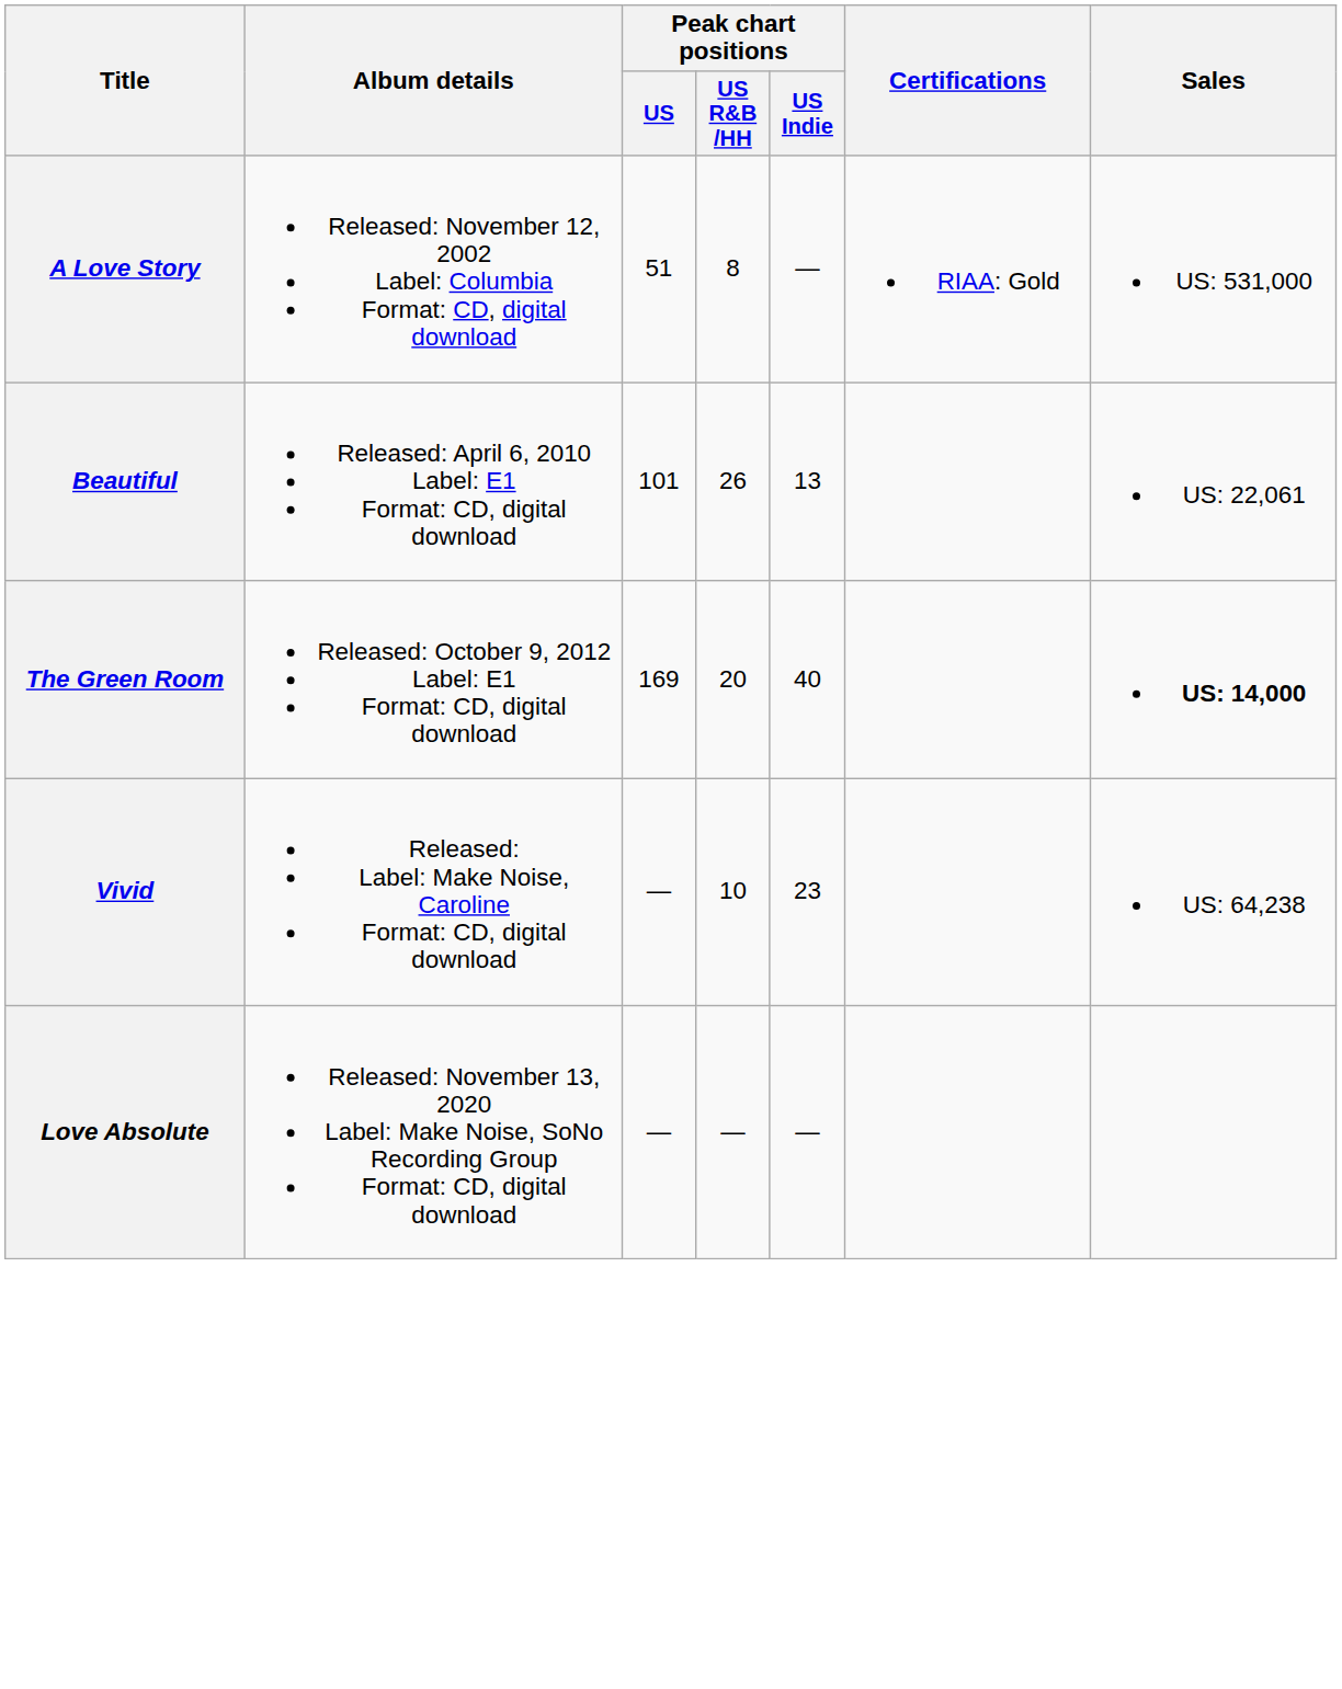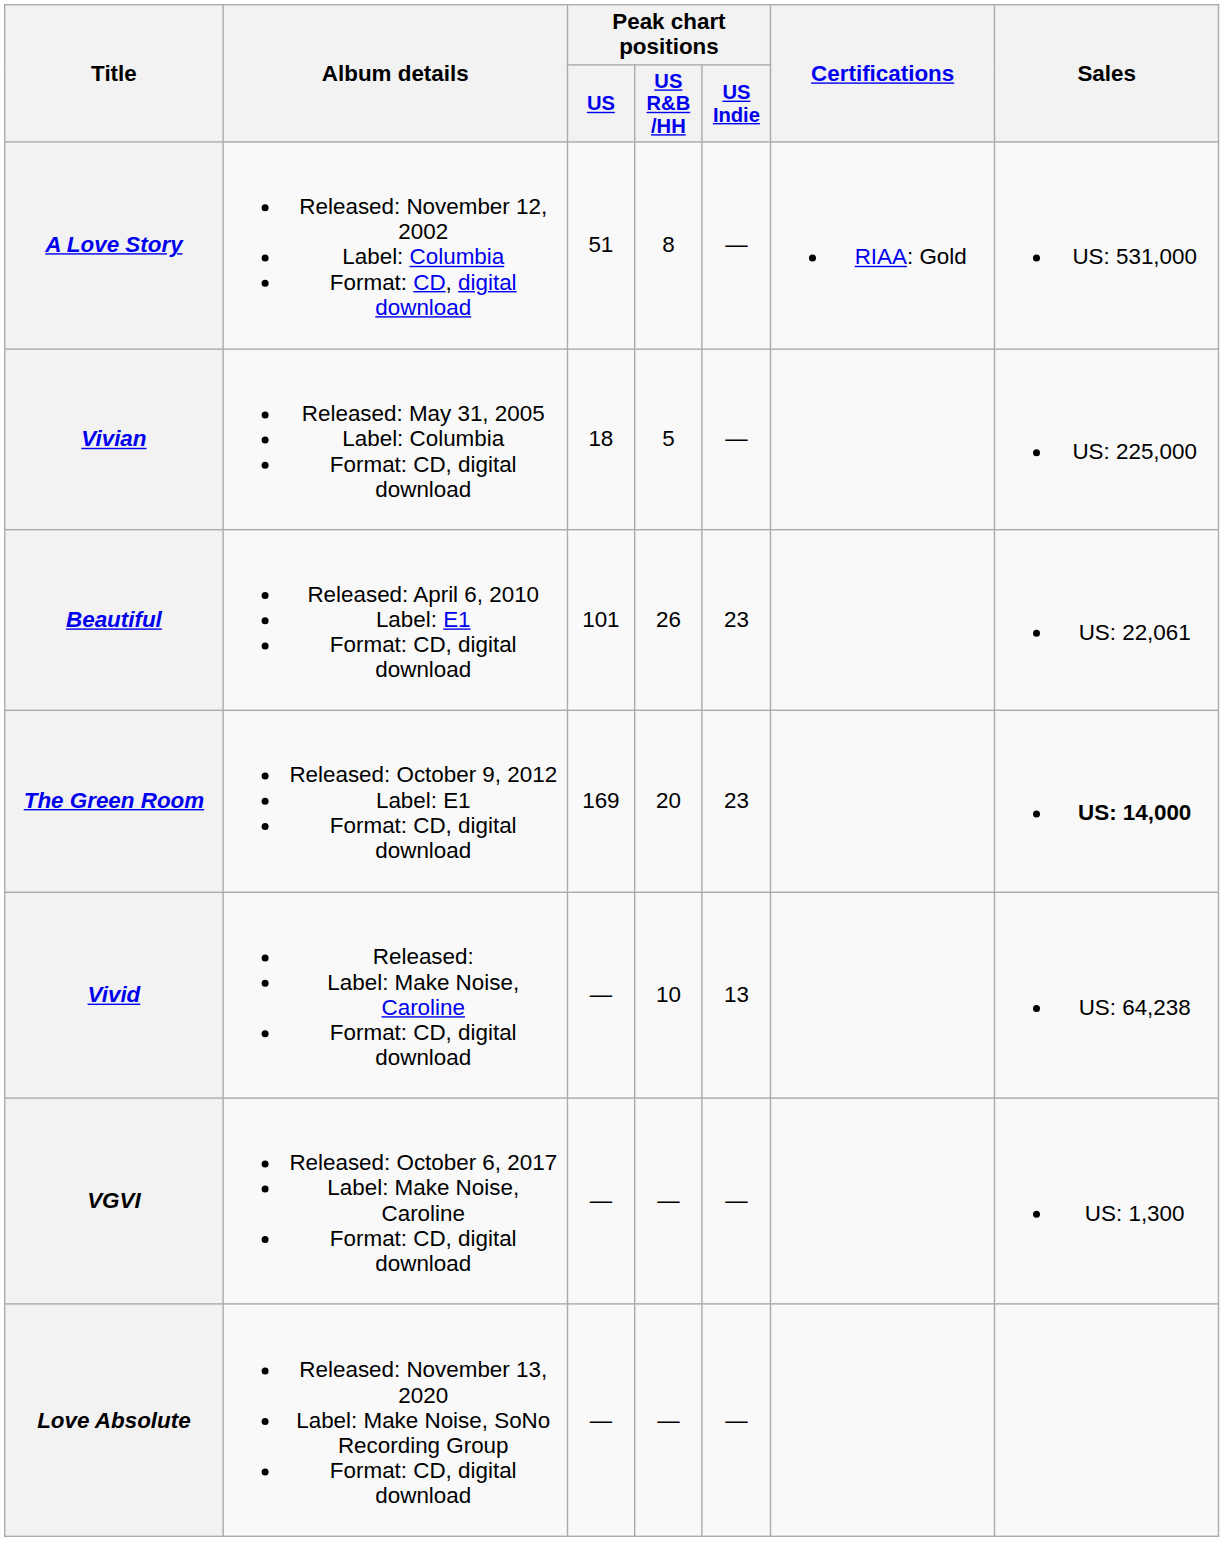+ row: Vivian | Released: May 31, 2005 Label: Columbia Format: CD, digital download | 18 | 5 | — | US: 225,000
Beautiful | Peak chart positions / US Indie: 13 -> 23
The Green Room | Peak chart positions / US Indie: 40 -> 23
Vivid | Peak chart positions / US Indie: 23 -> 13
+ row: VGVI | Released: October 6, 2017 Label: Make Noise, Caroline Format: CD, digital download | — | — | — | US: 1,300
